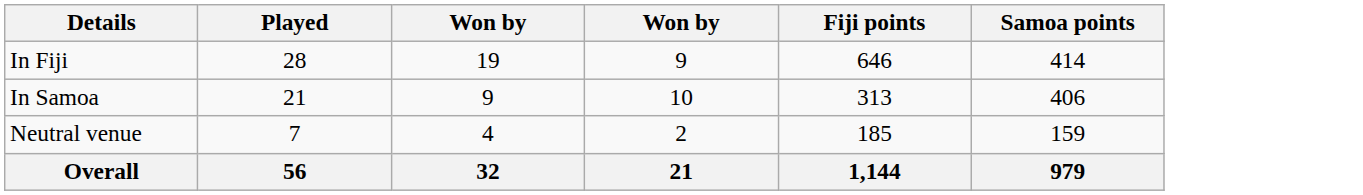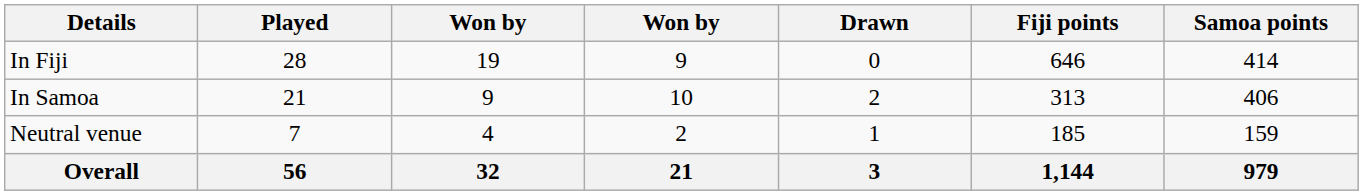+ column: Drawn | 0 | 2 | 1 | 3
